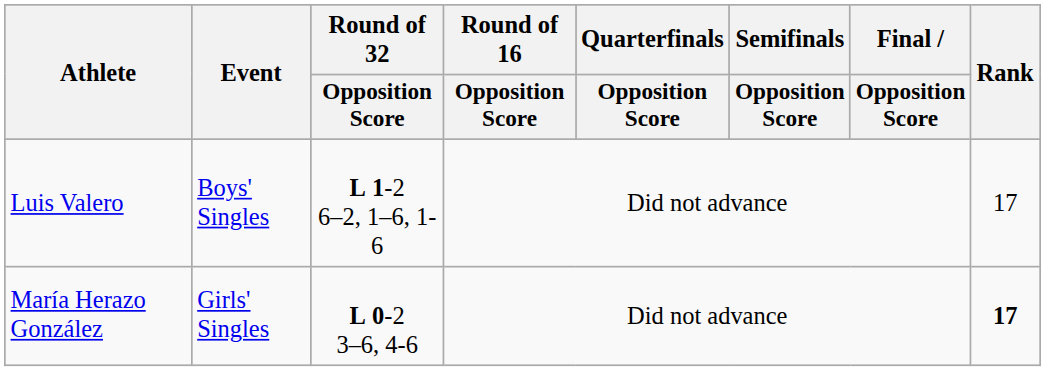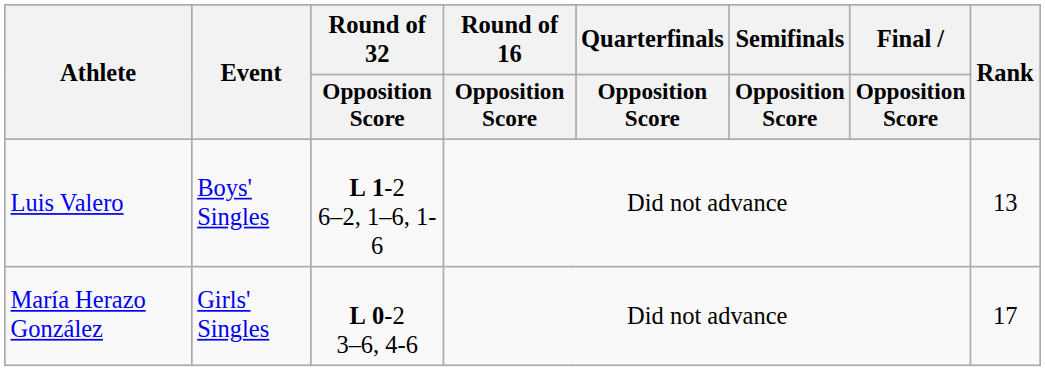Luis Valero | Rank: 17 -> 13
María Herazo González | Rank: bold -> normal
